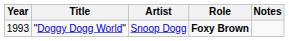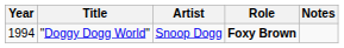"Doggy Dogg World" | Year: 1993 -> 1994
